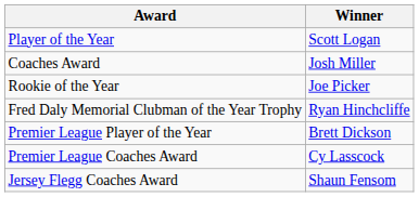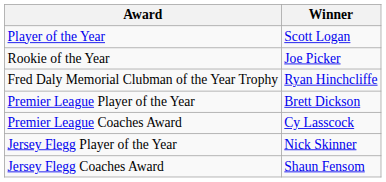- row: Coaches Award | Josh Miller
+ row: Jersey Flegg Player of the Year | Nick Skinner
